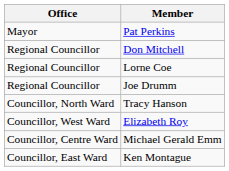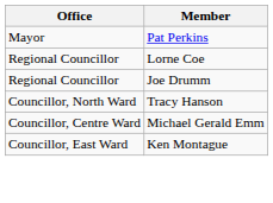- row: Regional Councillor | Don Mitchell
- row: Councillor, West Ward | Elizabeth Roy
